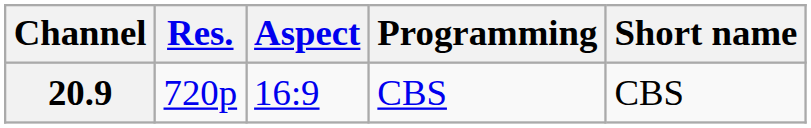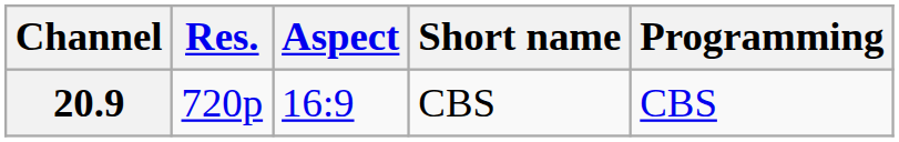columns swapped: Short name <-> Programming
